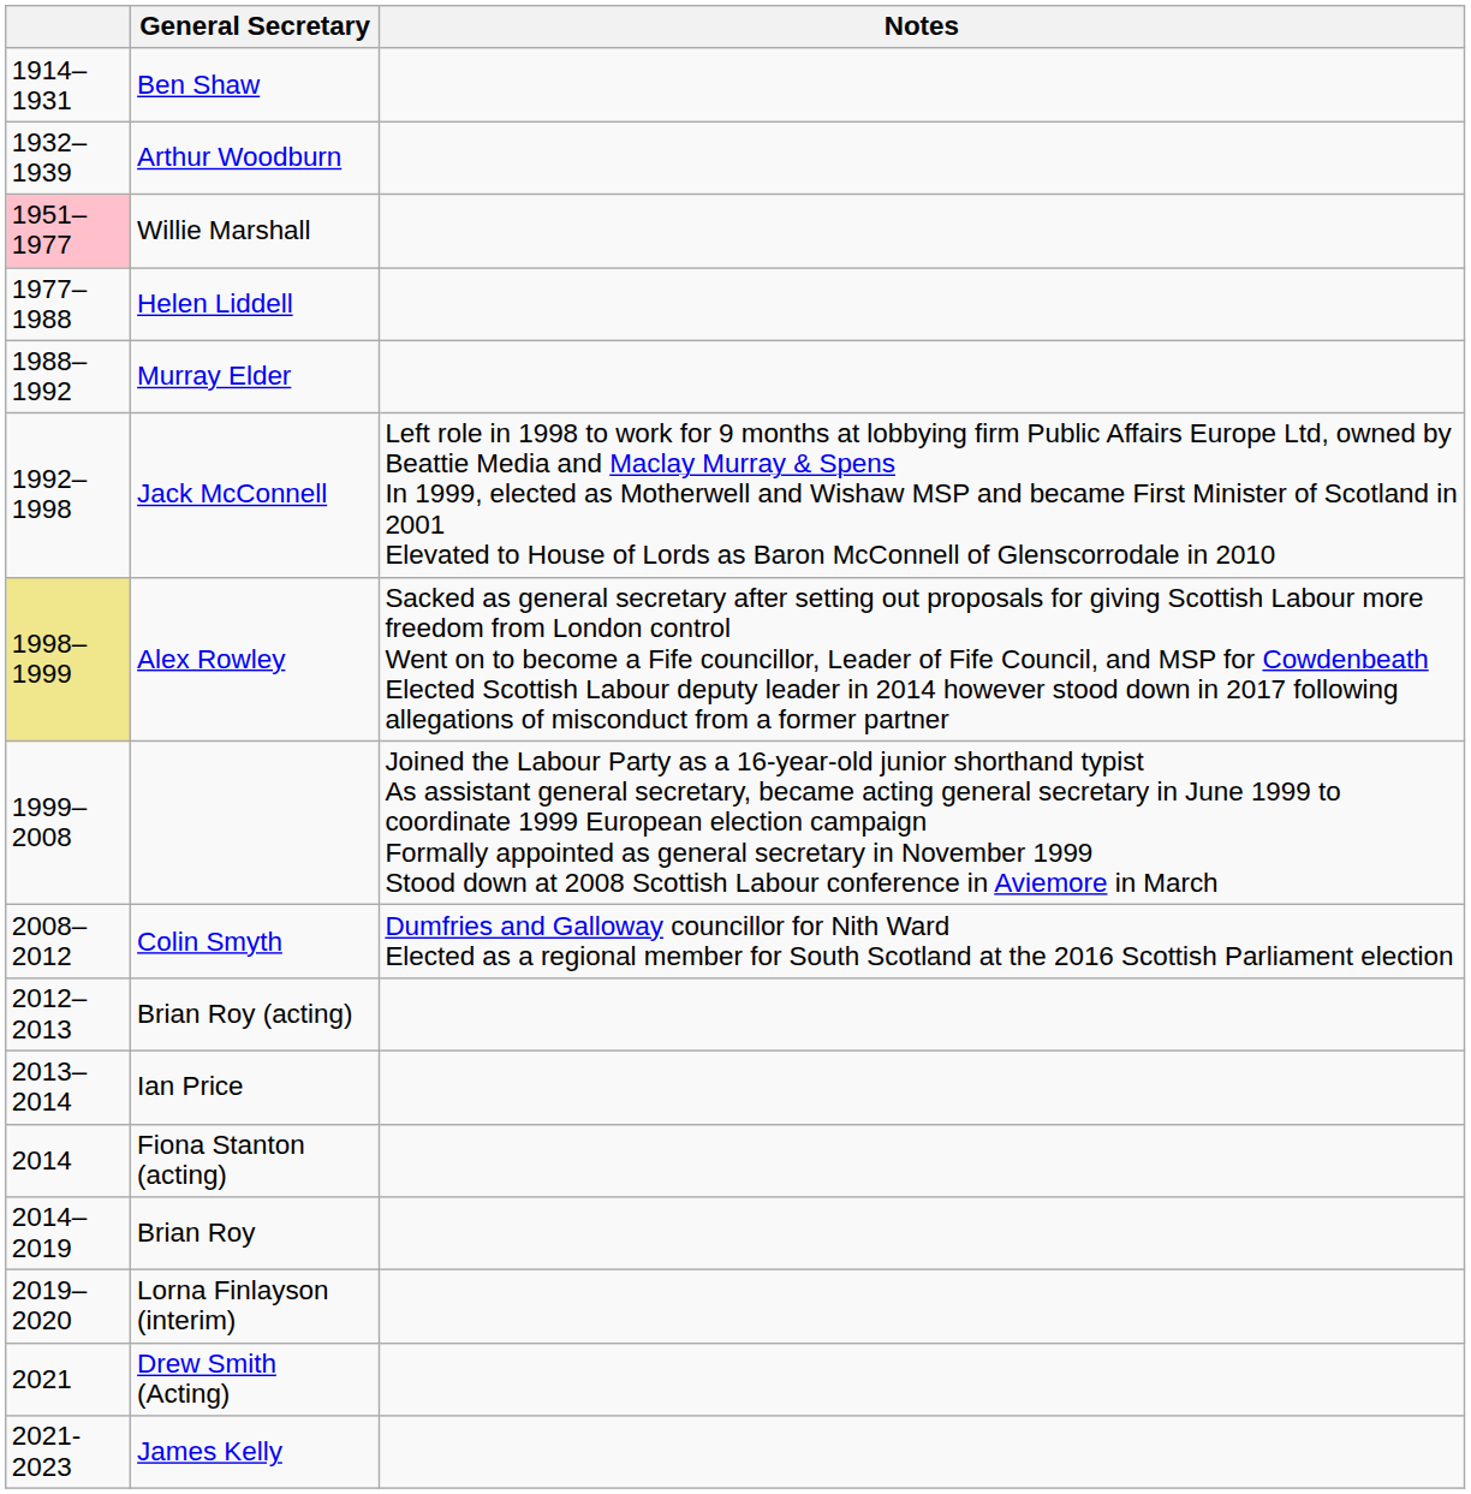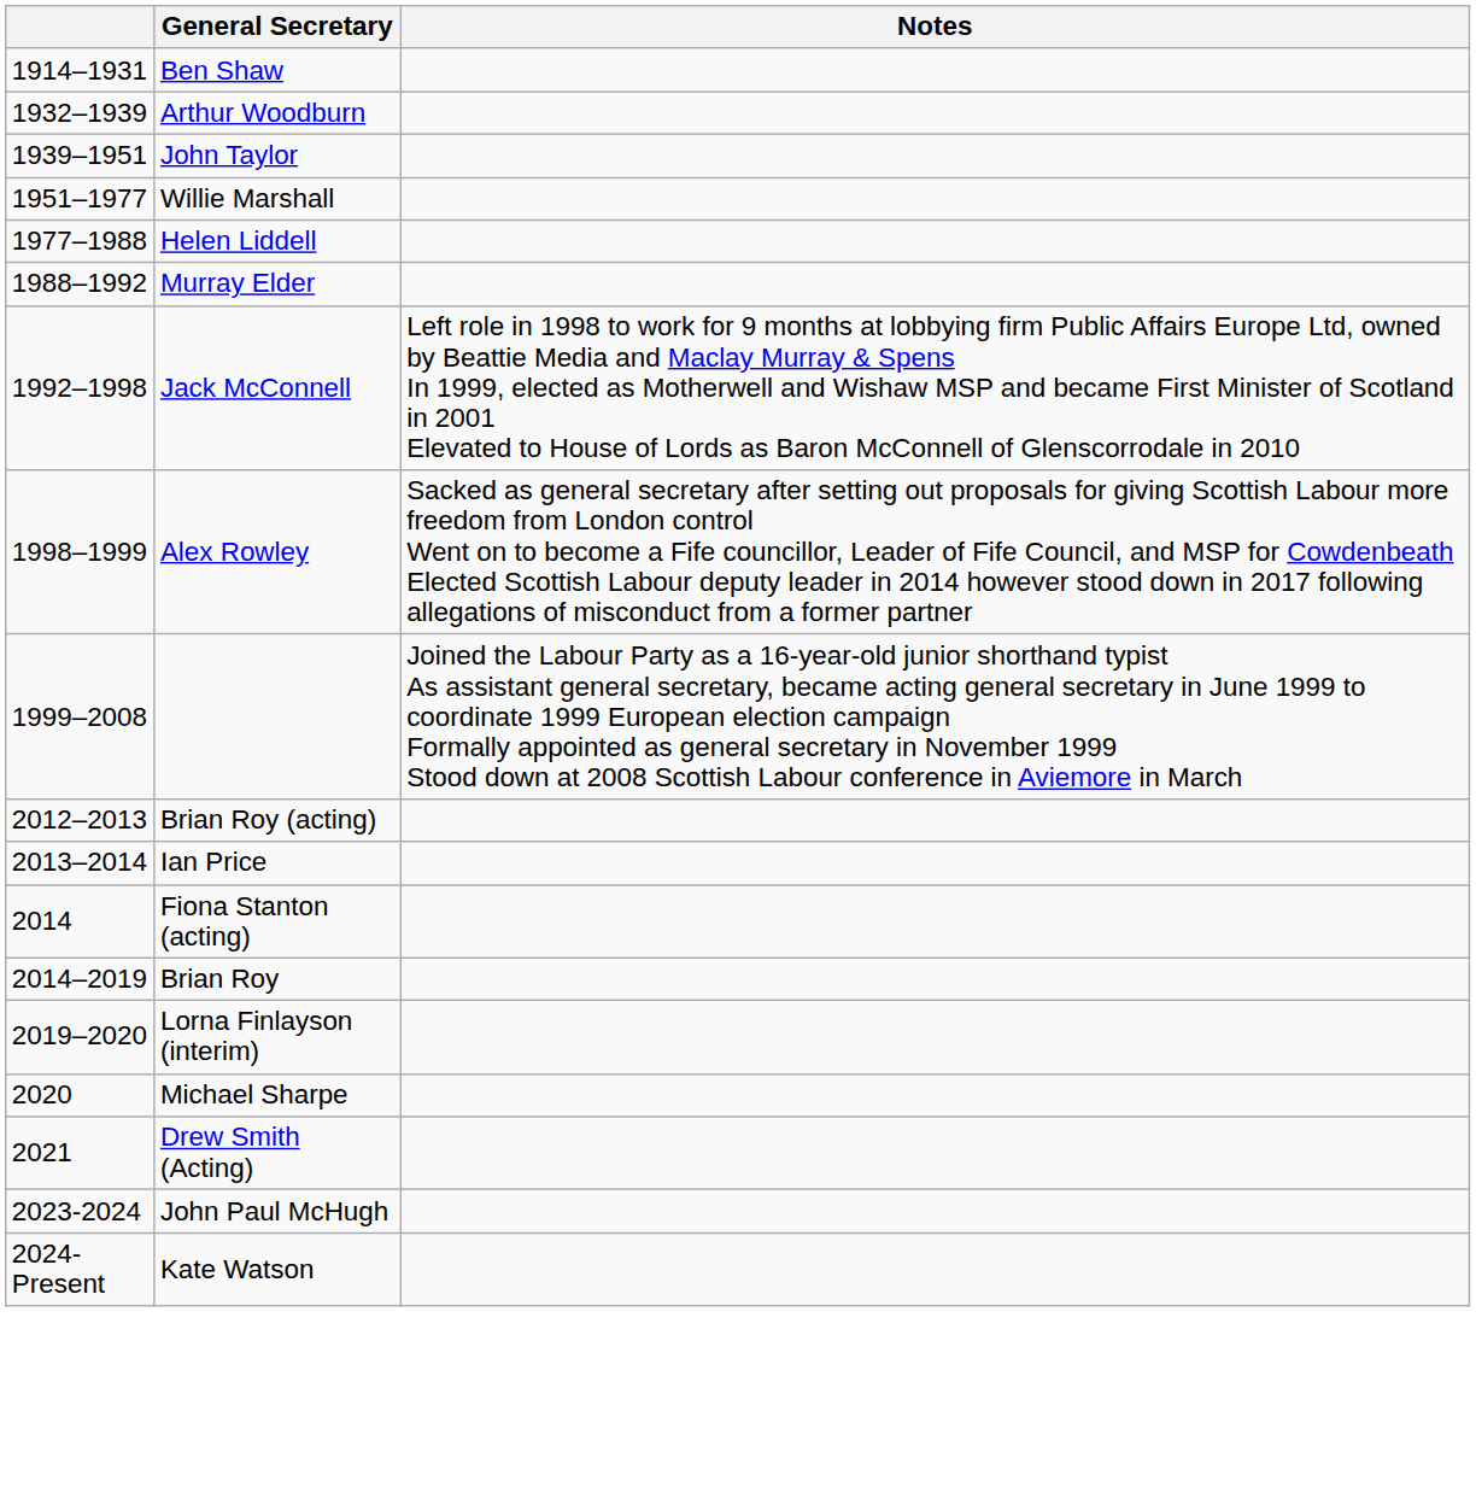+ row: 1939–1951 | John Taylor
Willie Marshall | column 1: pink background -> no background
Alex Rowley | column 1: khaki background -> no background
- row: 2008–2012 | Colin Smyth | Dumfries and Galloway councillor for Nith Ward Elected as a regional member for South Scotland at the 2016 Scottish Parliament election
+ row: 2020 | Michael Sharpe
- row: 2021-2023 | James Kelly
+ row: 2023-2024 | John Paul McHugh
+ row: 2024-Present | Kate Watson
